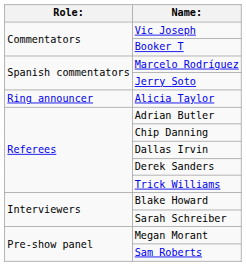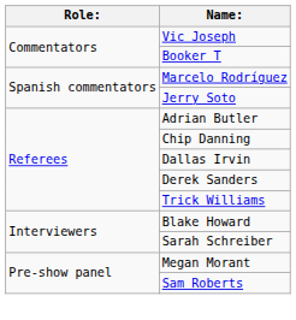- row: Ring announcer | Alicia Taylor
